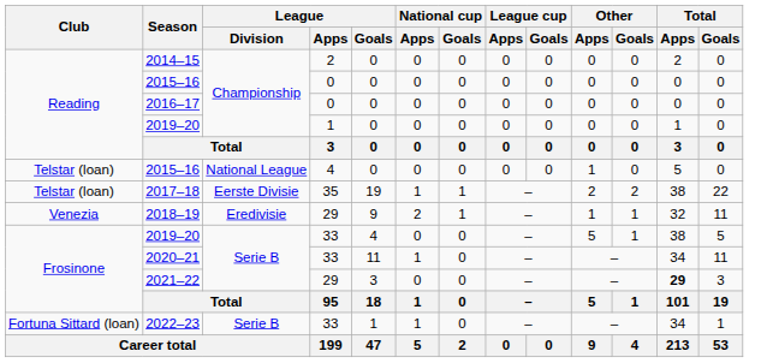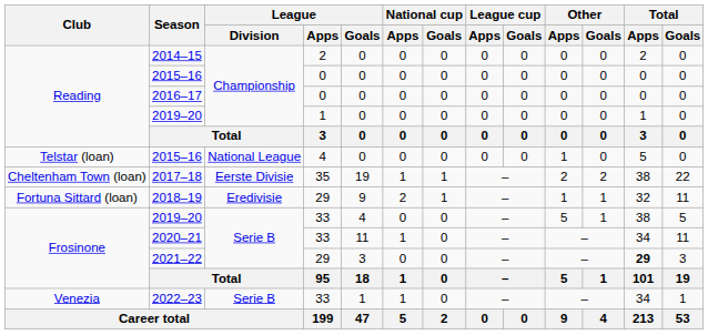2017–18 | Club: Telstar (loan) -> Cheltenham Town (loan)
2018–19 | Club: Venezia -> Fortuna Sittard (loan)
2022–23 | Club: Fortuna Sittard (loan) -> Venezia
